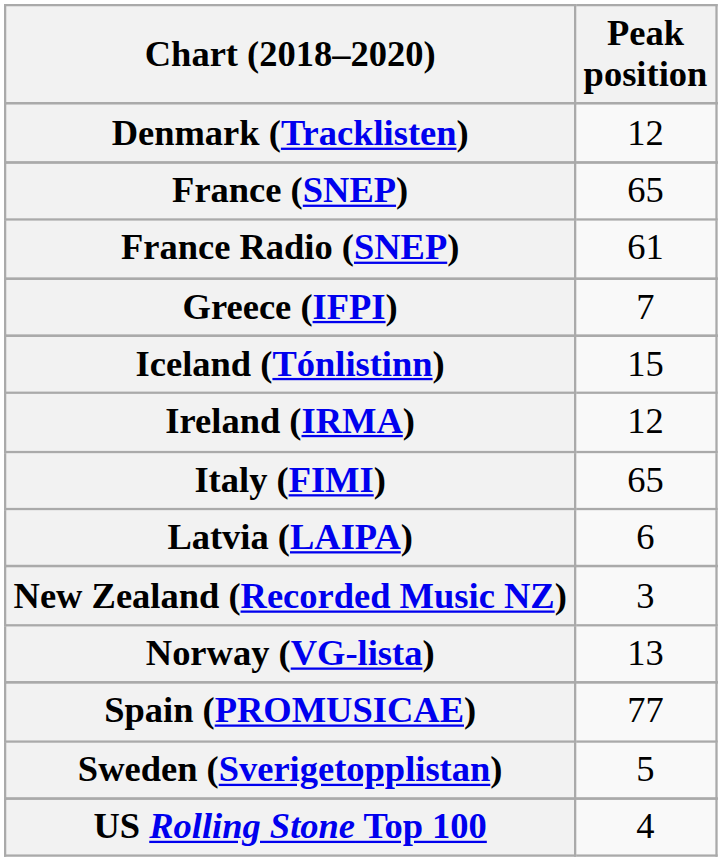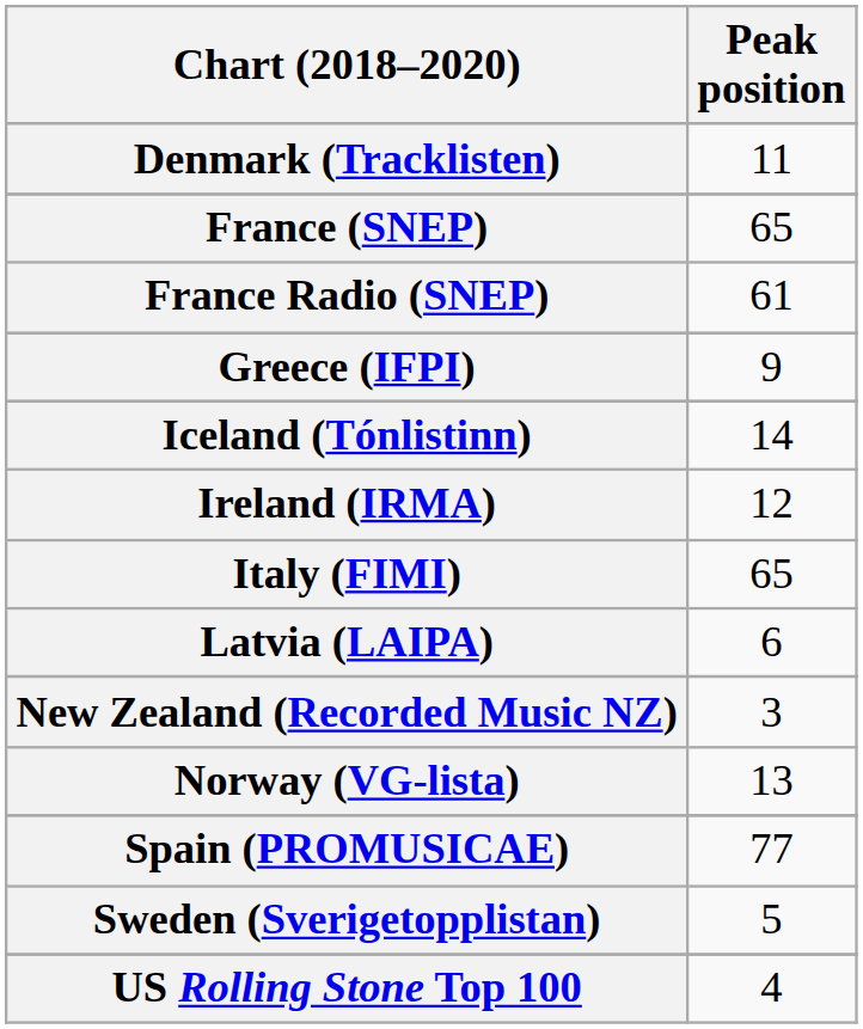Denmark (Tracklisten) | Peak position: 12 -> 11
Greece (IFPI) | Peak position: 7 -> 9
Iceland (Tónlistinn) | Peak position: 15 -> 14
